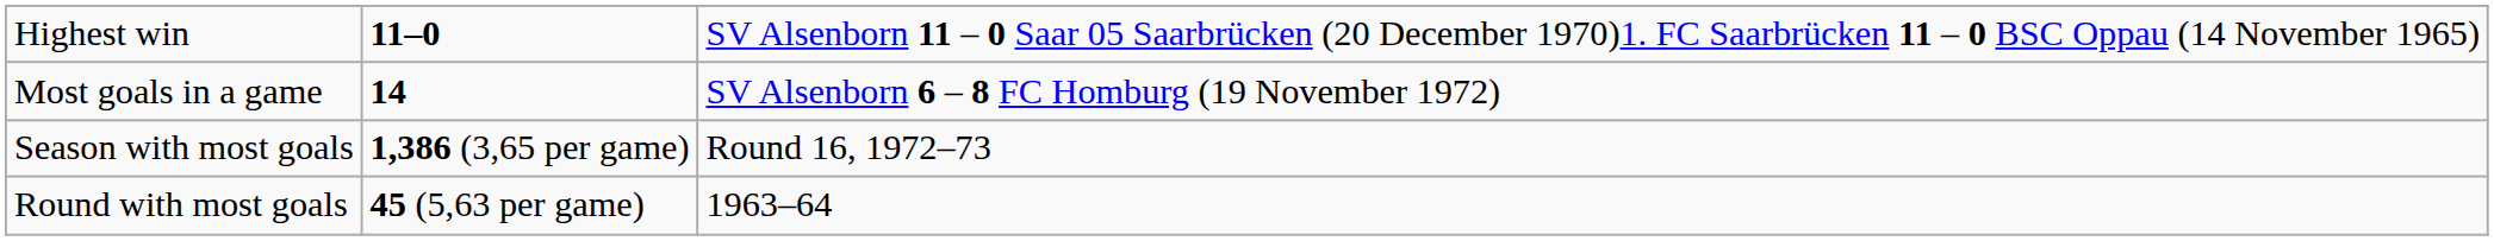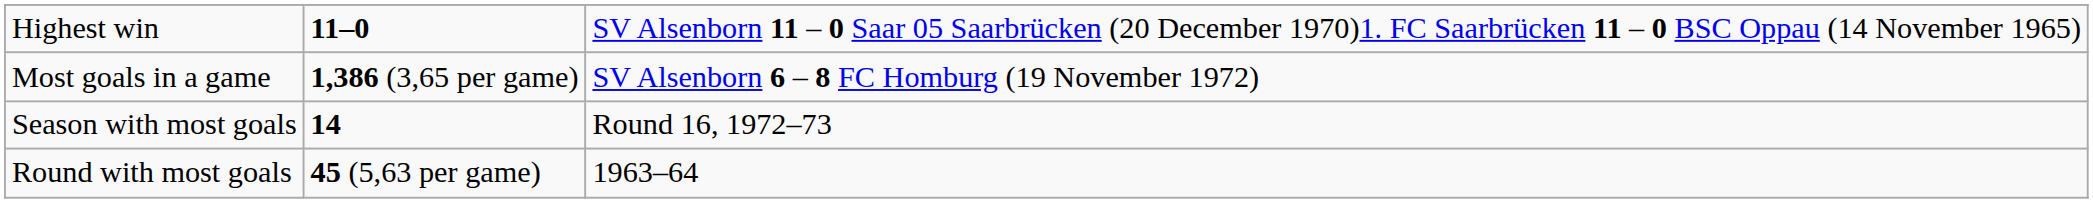Most goals in a game | column 2: 14 -> 1,386 (3,65 per game)
Season with most goals | column 2: 1,386 (3,65 per game) -> 14
